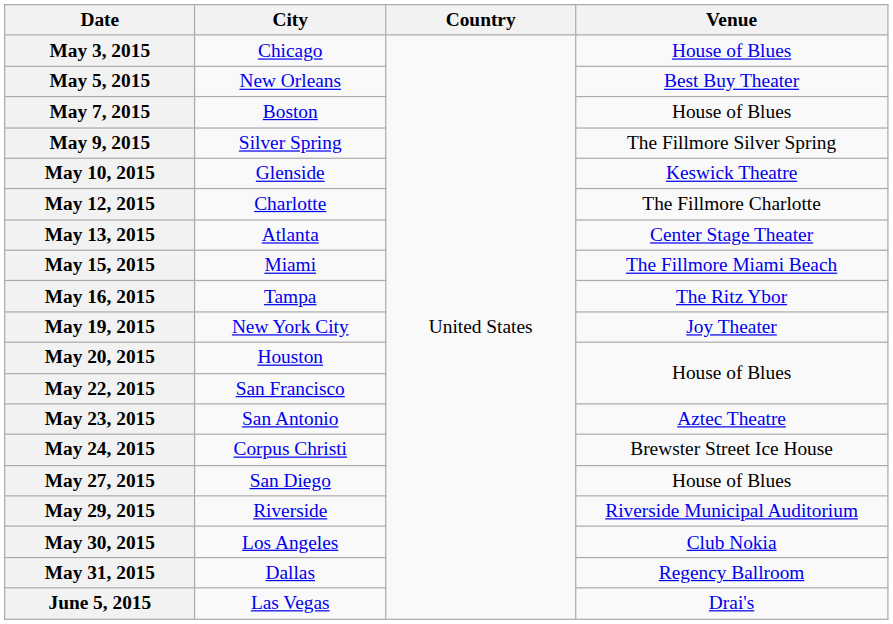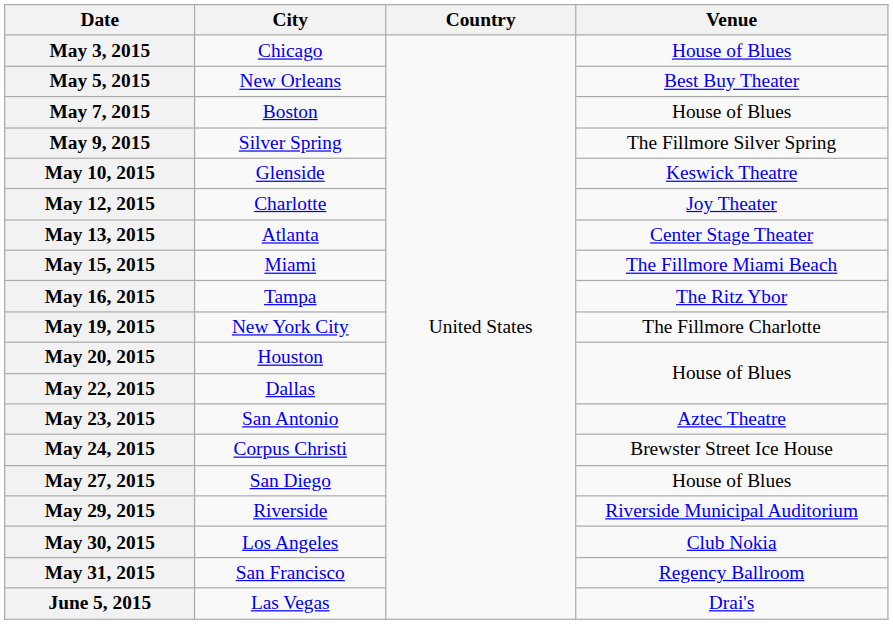May 12, 2015 | Venue: The Fillmore Charlotte -> Joy Theater
May 19, 2015 | Venue: Joy Theater -> The Fillmore Charlotte
May 22, 2015 | City: San Francisco -> Dallas
May 31, 2015 | City: Dallas -> San Francisco
